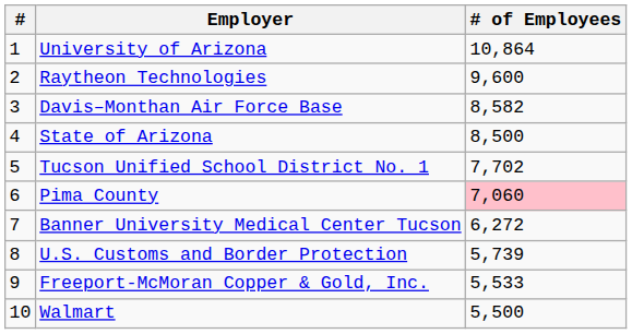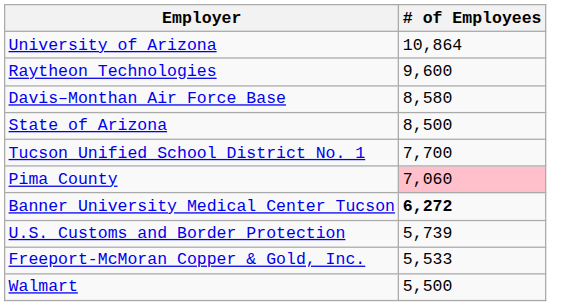- column: # | 1 | 2 | 3 | 4 | 5 | 6 | 7 | 8 | 9 | 10
Davis–Monthan Air Force Base | # of Employees: 8,582 -> 8,580
Tucson Unified School District No. 1 | # of Employees: 7,702 -> 7,700
Banner University Medical Center Tucson | # of Employees: normal -> bold
